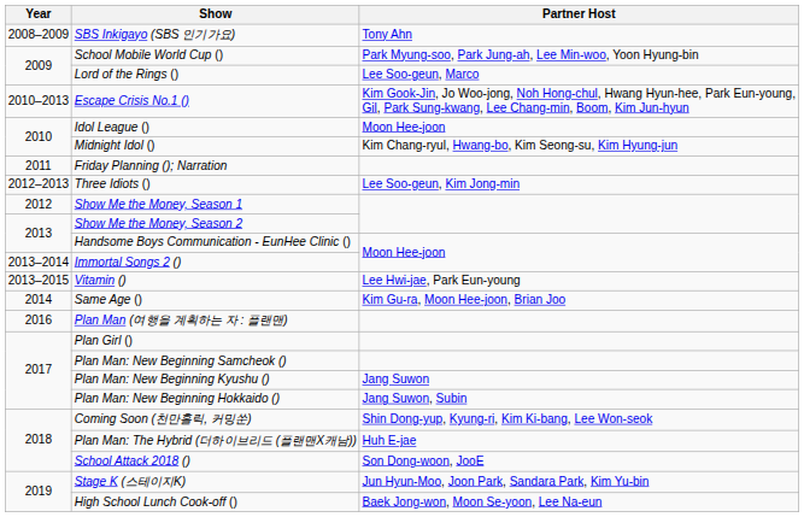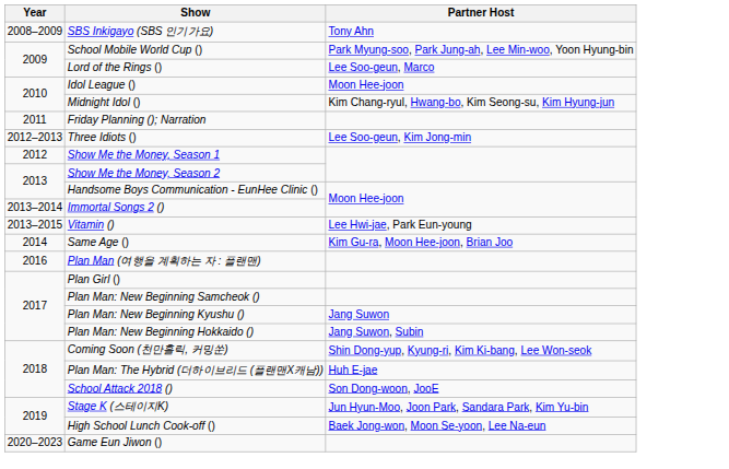- row: 2010–2013 | Escape Crisis No.1 () | Kim Gook-Jin, Jo Woo-jong, Noh Hong-chul, Hwang Hyun-hee, Park Eun-young, Gil, Park Sung-kwang, Lee Chang-min, Boom, Kim Jun-hyun
+ row: 2020–2023 | Game Eun Jiwon ()
